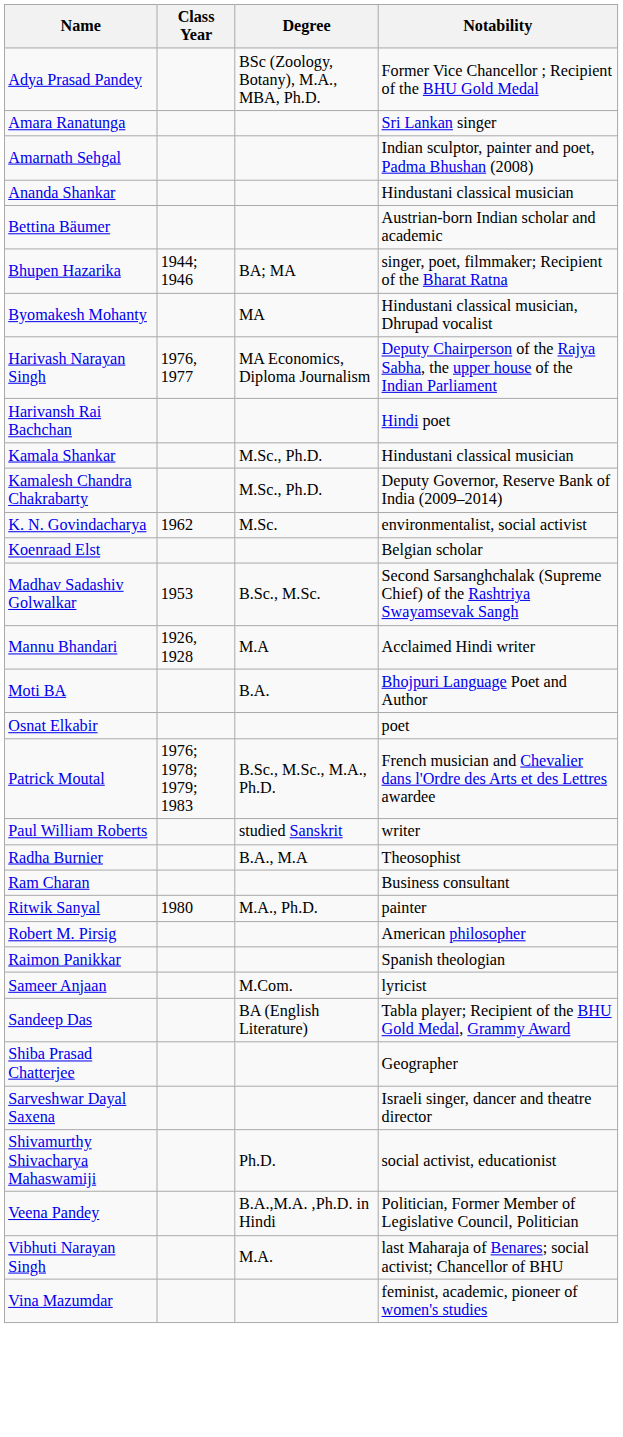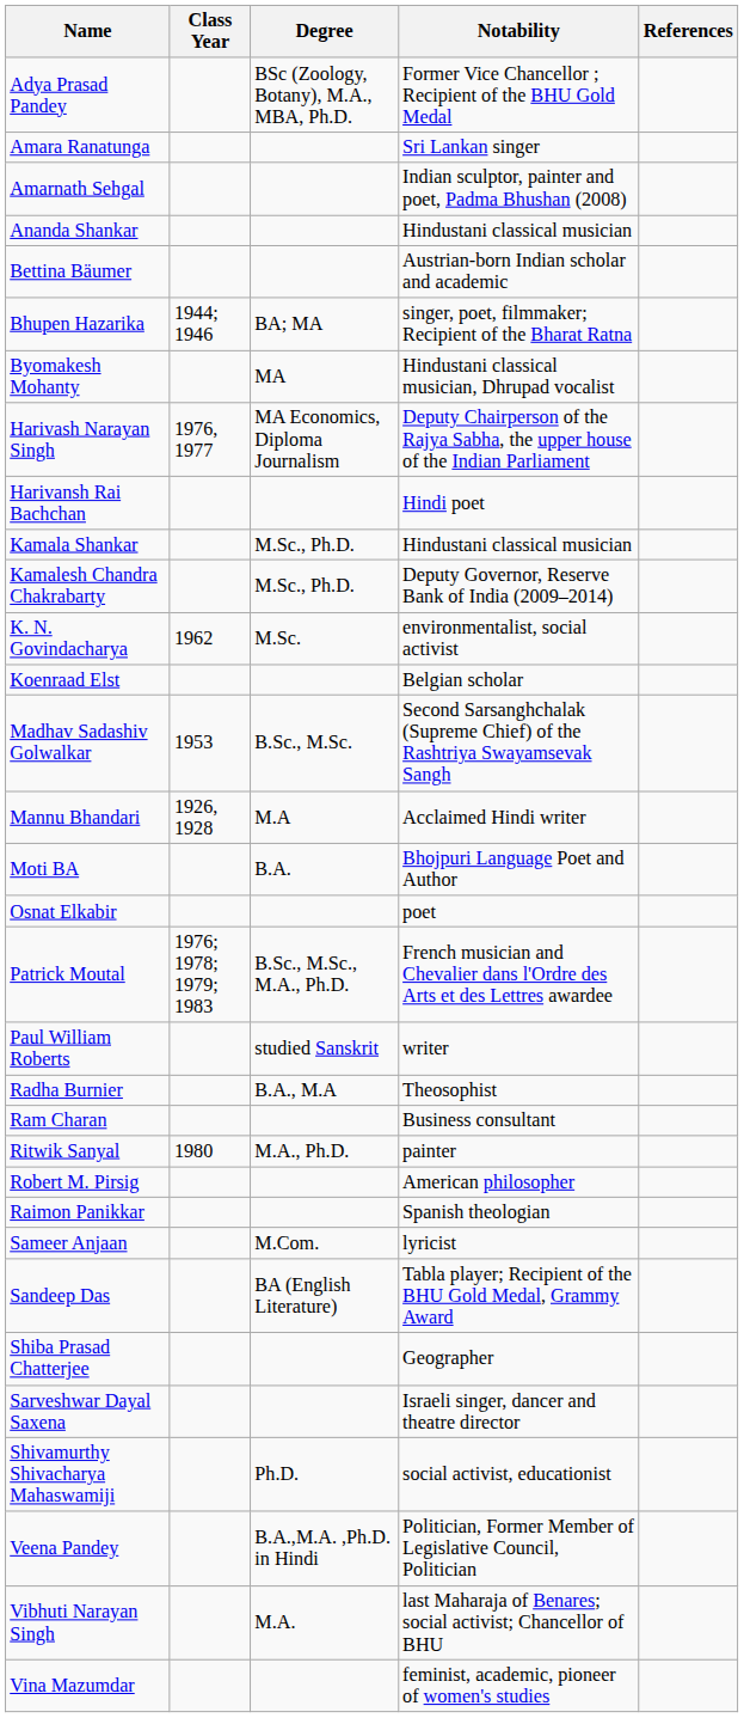+ column: References
